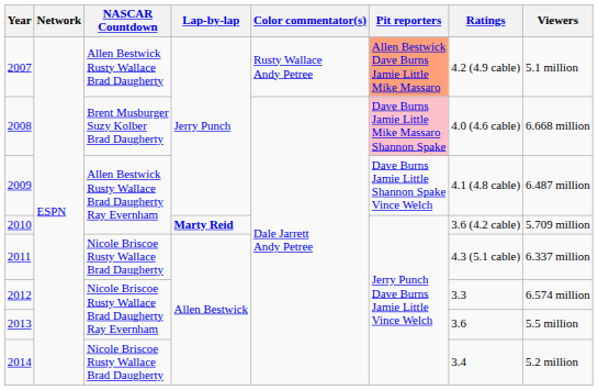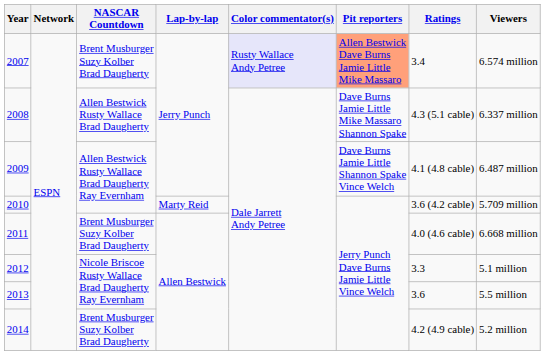2007 | NASCAR Countdown: Allen Bestwick Rusty Wallace Brad Daugherty -> Brent Musburger Suzy Kolber Brad Daugherty
2007 | Color commentator(s): no background -> lavender background
2007 | Ratings: 4.2 (4.9 cable) -> 3.4
2007 | Viewers: 5.1 million -> 6.574 million
2008 | NASCAR Countdown: Brent Musburger Suzy Kolber Brad Daugherty -> Allen Bestwick Rusty Wallace Brad Daugherty
2008 | Pit reporters: pink background -> no background
2008 | Ratings: 4.0 (4.6 cable) -> 4.3 (5.1 cable)
2008 | Viewers: 6.668 million -> 6.337 million
2010 | Lap-by-lap: bold -> normal
2011 | NASCAR Countdown: Nicole Briscoe Rusty Wallace Brad Daugherty -> Brent Musburger Suzy Kolber Brad Daugherty
2011 | Ratings: 4.3 (5.1 cable) -> 4.0 (4.6 cable)
2011 | Viewers: 6.337 million -> 6.668 million
2012 | Viewers: 6.574 million -> 5.1 million
2014 | NASCAR Countdown: Nicole Briscoe Rusty Wallace Brad Daugherty -> Brent Musburger Suzy Kolber Brad Daugherty
2014 | Ratings: 3.4 -> 4.2 (4.9 cable)
